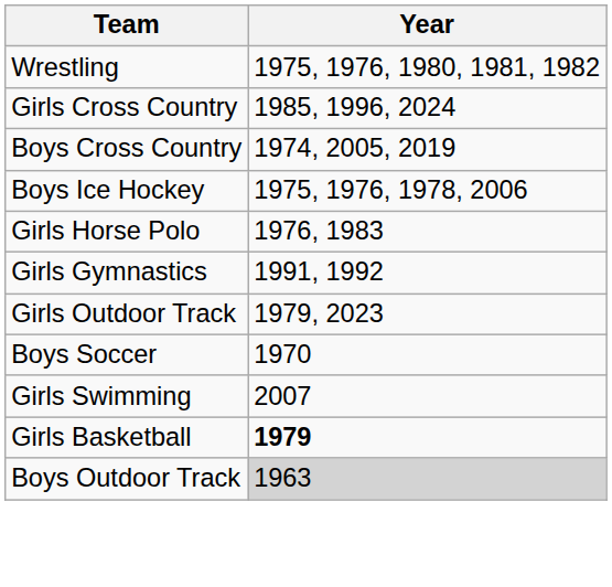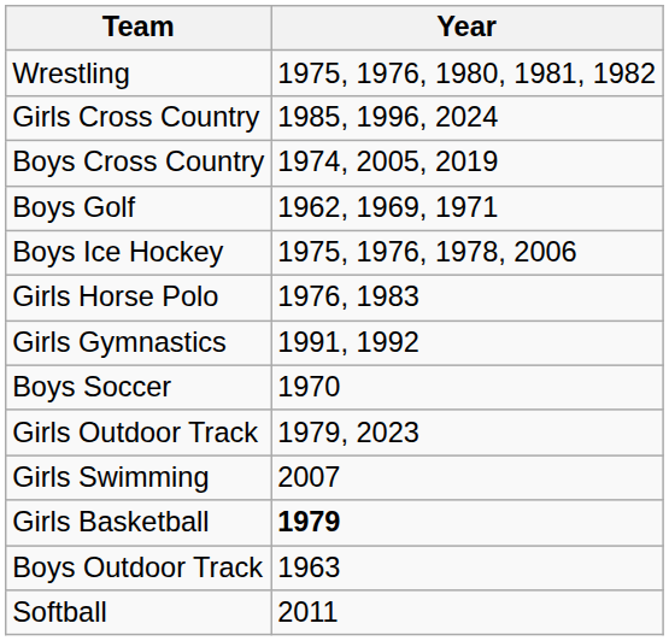+ row: Boys Golf | 1962, 1969, 1971
rows swapped: Girls Outdoor Track <-> Boys Soccer
Boys Outdoor Track | Year: lightgrey background -> no background
+ row: Softball | 2011
